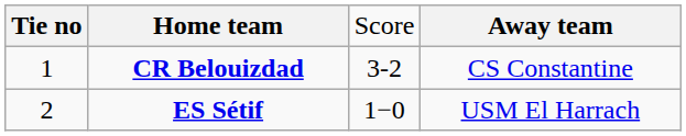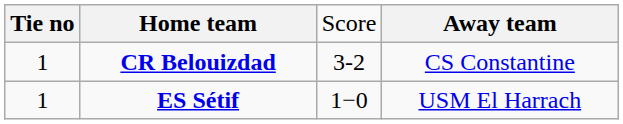ES Sétif | column 1: 2 -> 1
